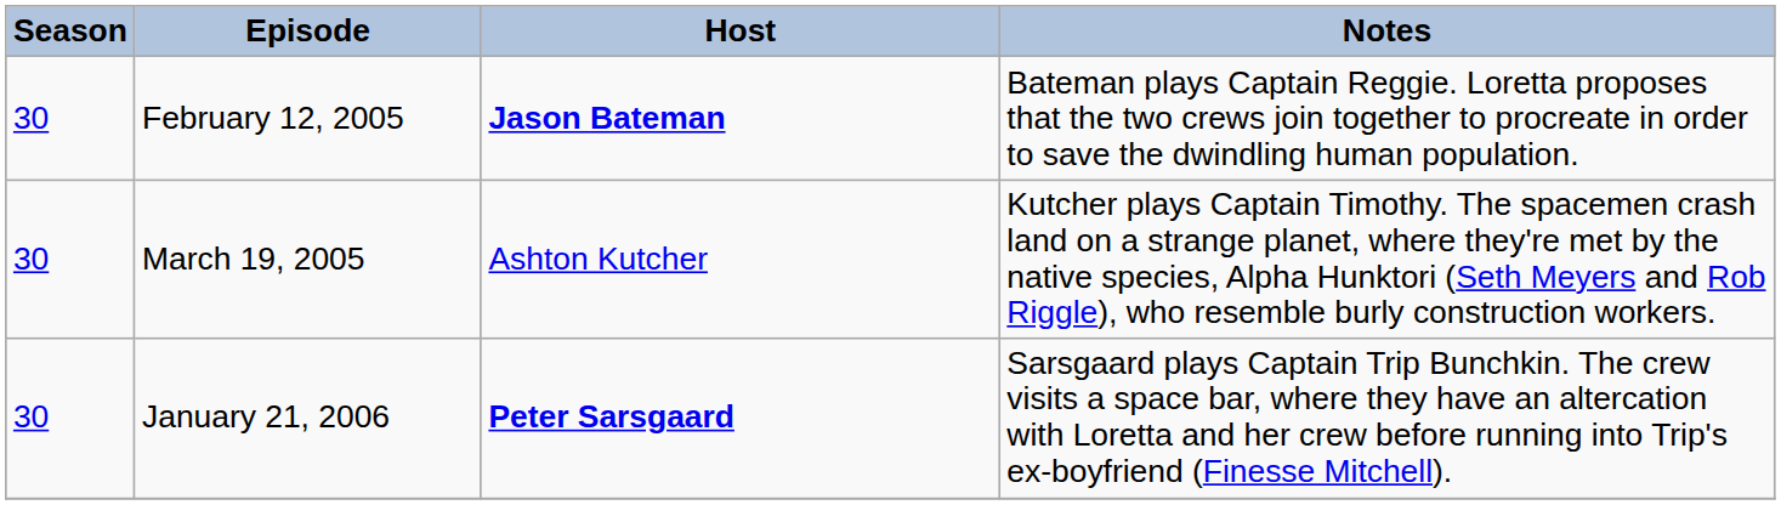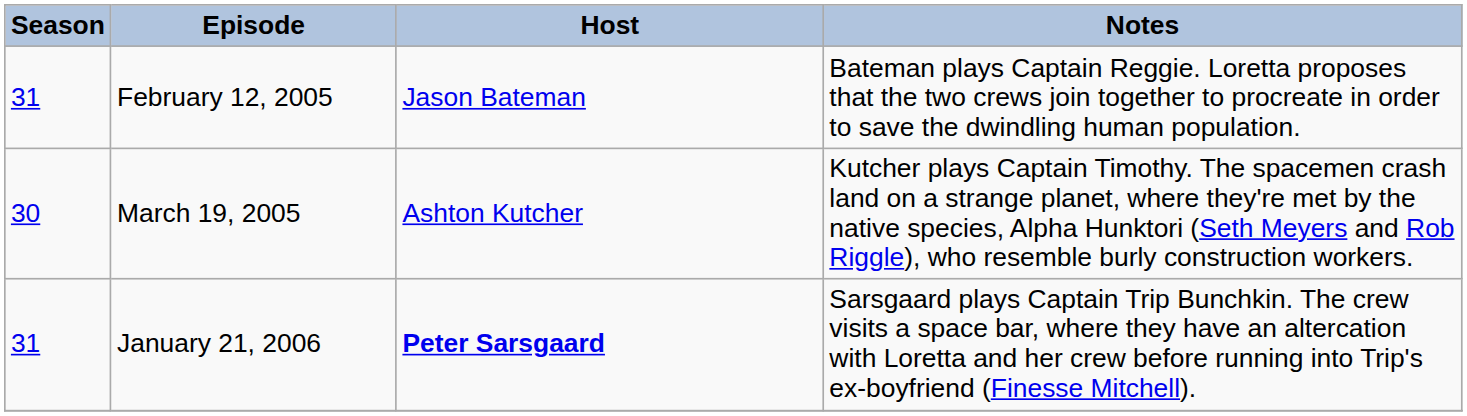February 12, 2005 | Season: 30 -> 31
February 12, 2005 | Host: bold -> normal
January 21, 2006 | Season: 30 -> 31
